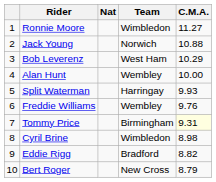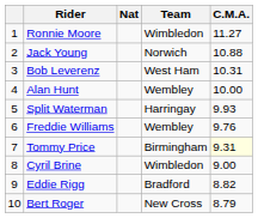Bob Leverenz | C.M.A.: 10.29 -> 10.31
Cyril Brine | C.M.A.: 8.98 -> 9.00
